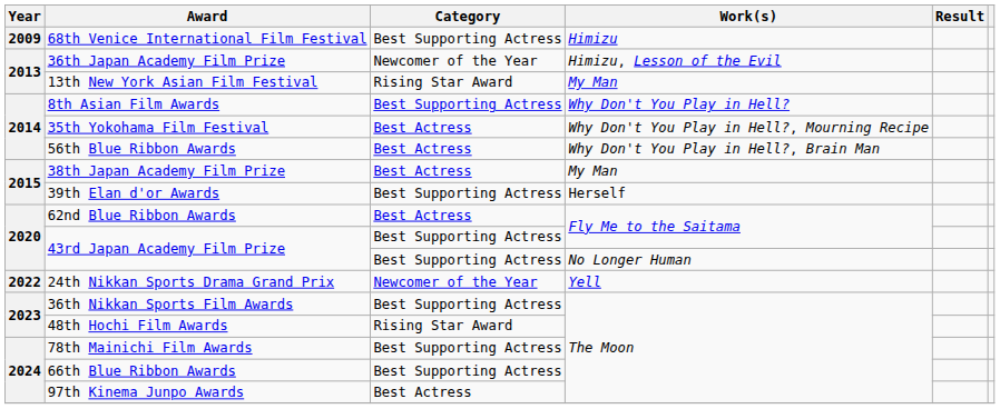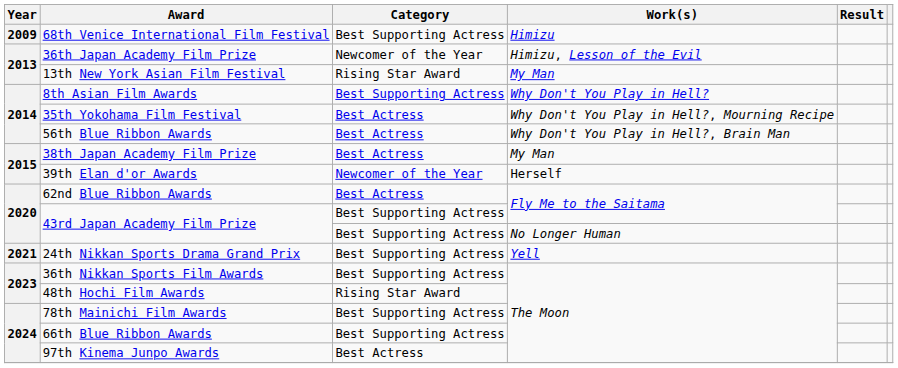39th Elan d'or Awards | Category: Best Supporting Actress -> Newcomer of the Year
24th Nikkan Sports Drama Grand Prix | Year: 2022 -> 2021
24th Nikkan Sports Drama Grand Prix | Category: Newcomer of the Year -> Best Supporting Actress
